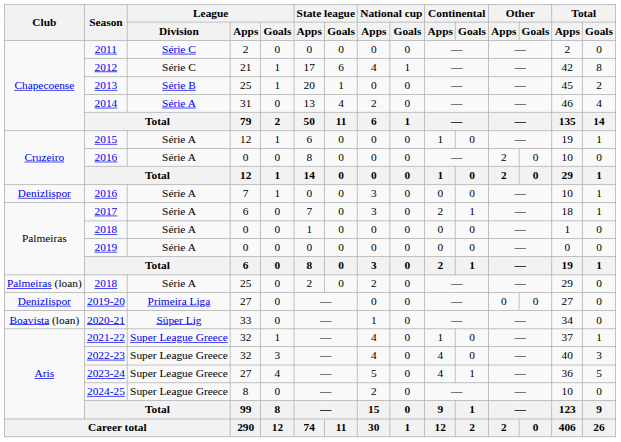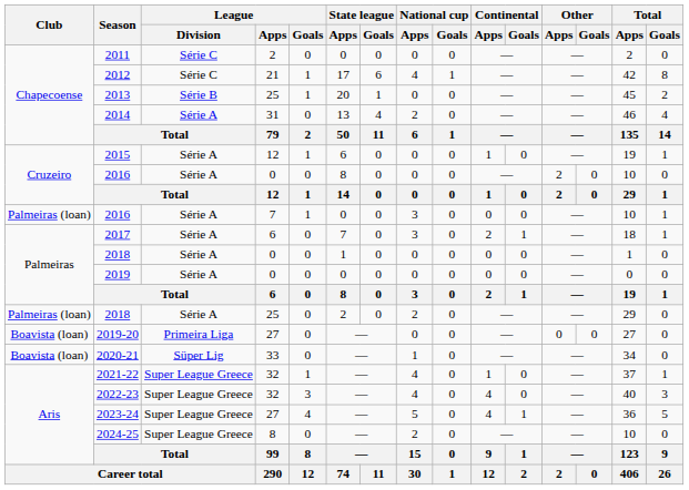2016 / 7 | Club: Denizlispor -> Palmeiras (loan)
2019-20 | Club: Denizlispor -> Boavista (loan)
